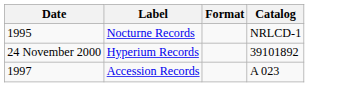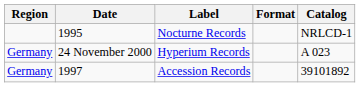+ column: Region | Germany | Germany
Hyperium Records | Catalog: 39101892 -> A 023
Accession Records | Catalog: A 023 -> 39101892
